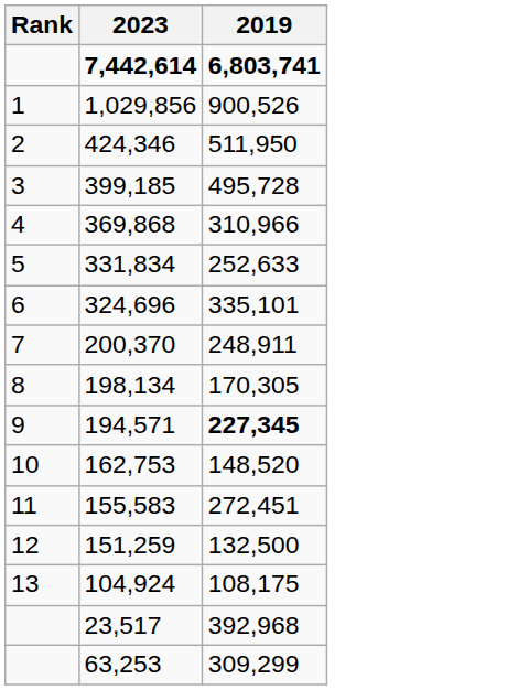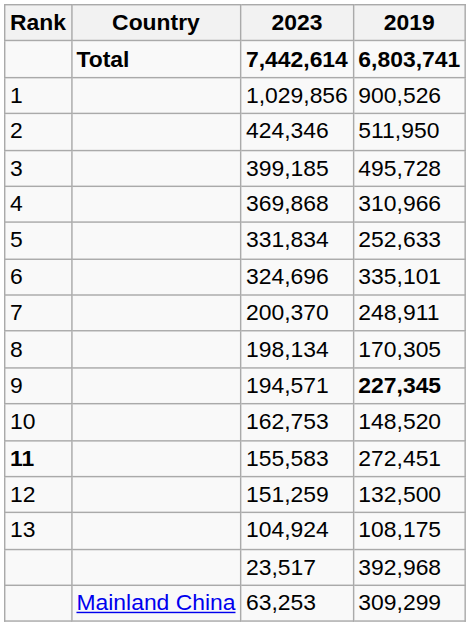+ column: Country | Total | Mainland China
155,583 | Rank: normal -> bold
